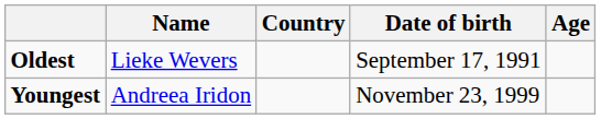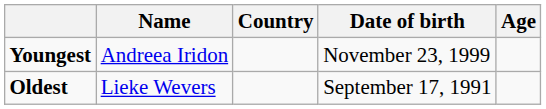rows swapped: Youngest <-> Oldest
